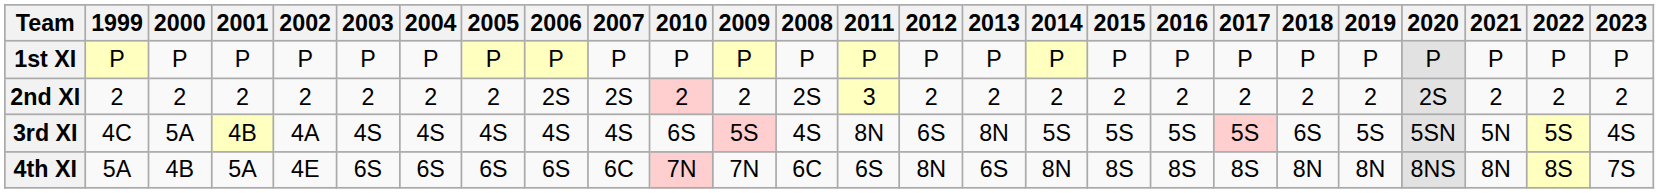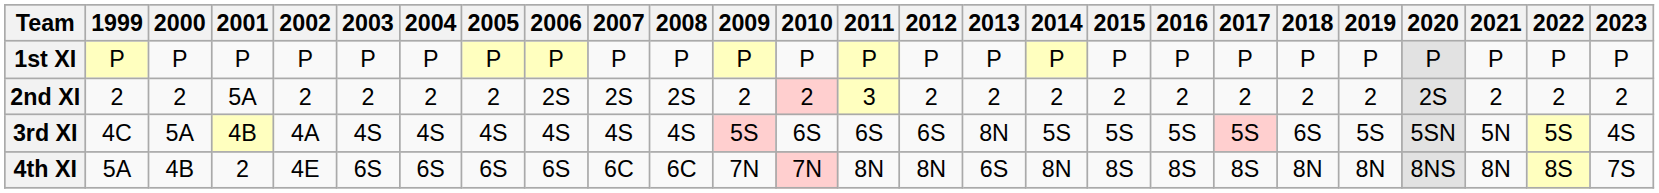columns swapped: 2008 <-> 2010
2nd XI | 2001: 2 -> 5A
3rd XI | 2011: 8N -> 6S
4th XI | 2001: 5A -> 2
4th XI | 2011: 6S -> 8N
